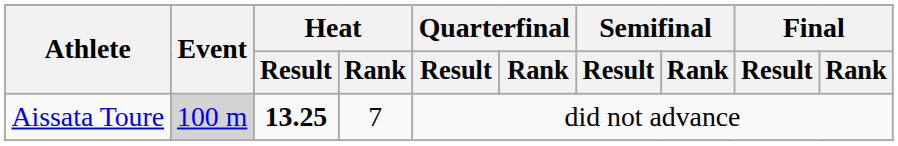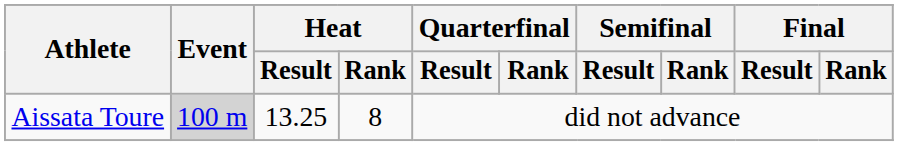Aissata Toure | Heat / Result: bold -> normal
Aissata Toure | Heat / Rank: 7 -> 8
